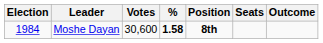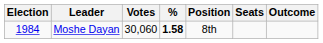Moshe Dayan | Votes: 30,600 -> 30,060
Moshe Dayan | Position: bold -> normal
